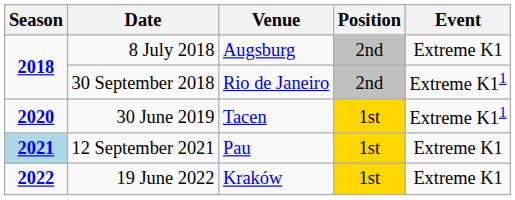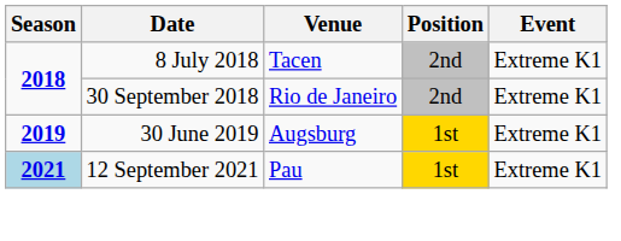8 July 2018 | Venue: Augsburg -> Tacen
30 September 2018 | Event: Extreme K11 -> Extreme K1
30 June 2019 | Season: 2020 -> 2019
30 June 2019 | Venue: Tacen -> Augsburg
30 June 2019 | Event: Extreme K11 -> Extreme K1
- row: 2022 | 19 June 2022 | Kraków | 1st | Extreme K1
